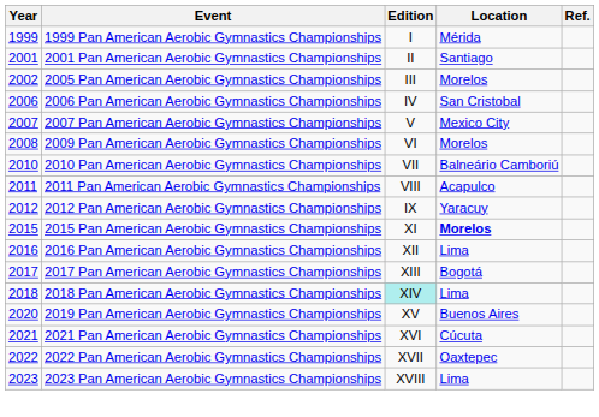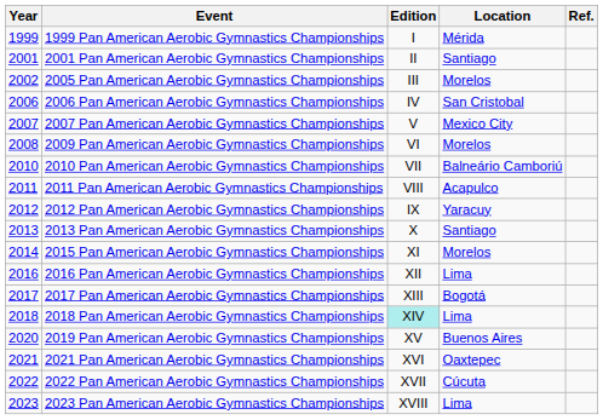+ row: 2013 | 2013 Pan American Aerobic Gymnastics Championships | X | Santiago
2015 Pan American Aerobic Gymnastics Championships | Year: 2015 -> 2014
2015 Pan American Aerobic Gymnastics Championships | Location: bold -> normal
2021 Pan American Aerobic Gymnastics Championships | Location: Cúcuta -> Oaxtepec
2022 Pan American Aerobic Gymnastics Championships | Location: Oaxtepec -> Cúcuta
